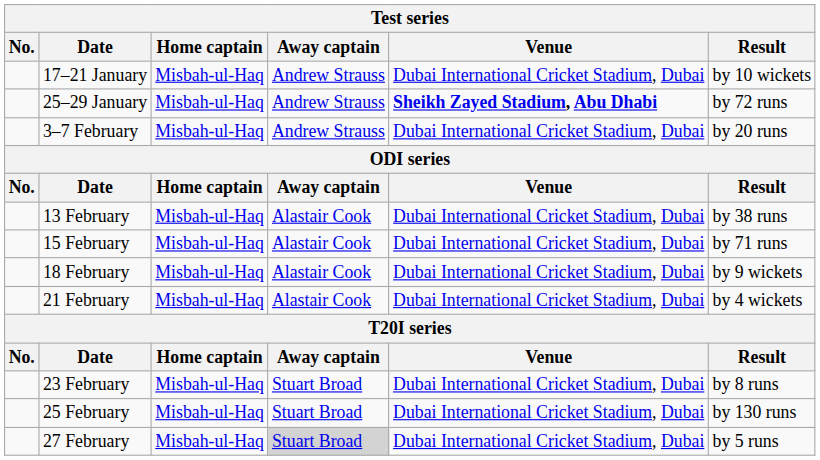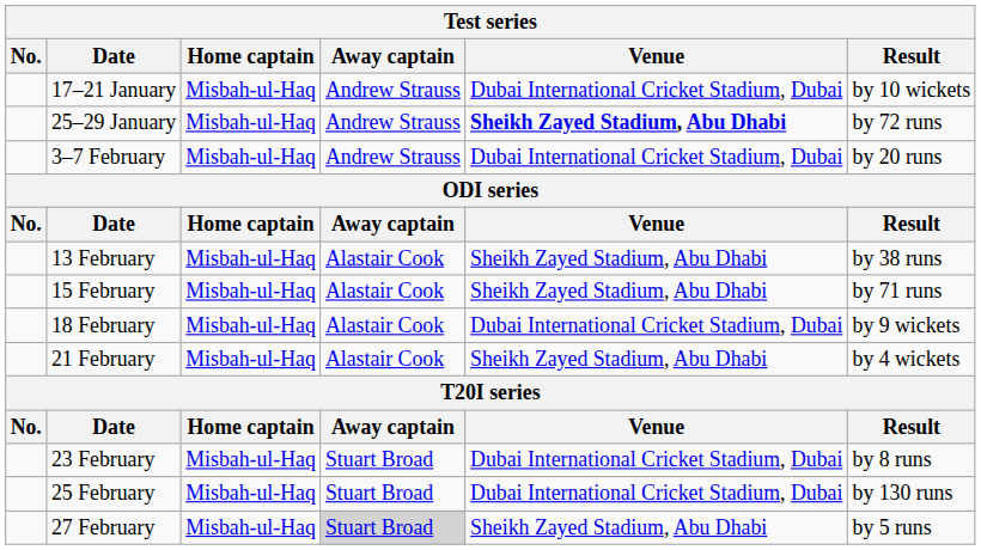13 February | Venue: Dubai International Cricket Stadium, Dubai -> Sheikh Zayed Stadium, Abu Dhabi
15 February | Venue: Dubai International Cricket Stadium, Dubai -> Sheikh Zayed Stadium, Abu Dhabi
21 February | Venue: Dubai International Cricket Stadium, Dubai -> Sheikh Zayed Stadium, Abu Dhabi
27 February | Venue: Dubai International Cricket Stadium, Dubai -> Sheikh Zayed Stadium, Abu Dhabi
